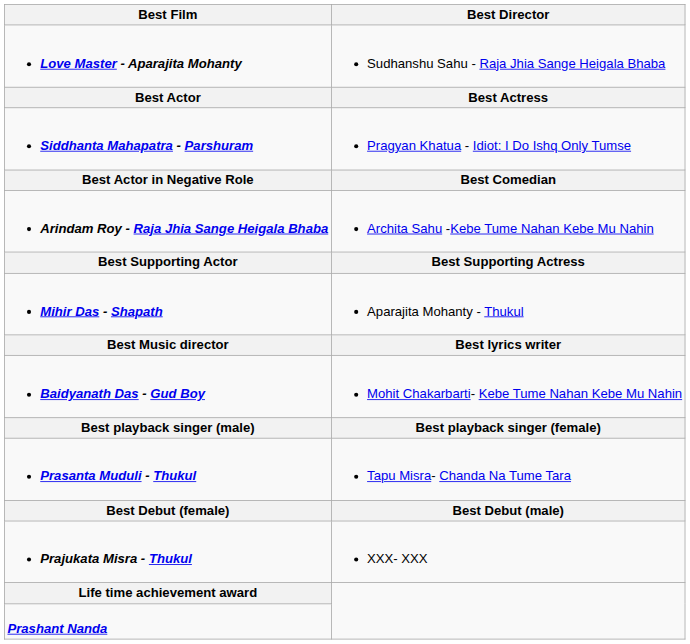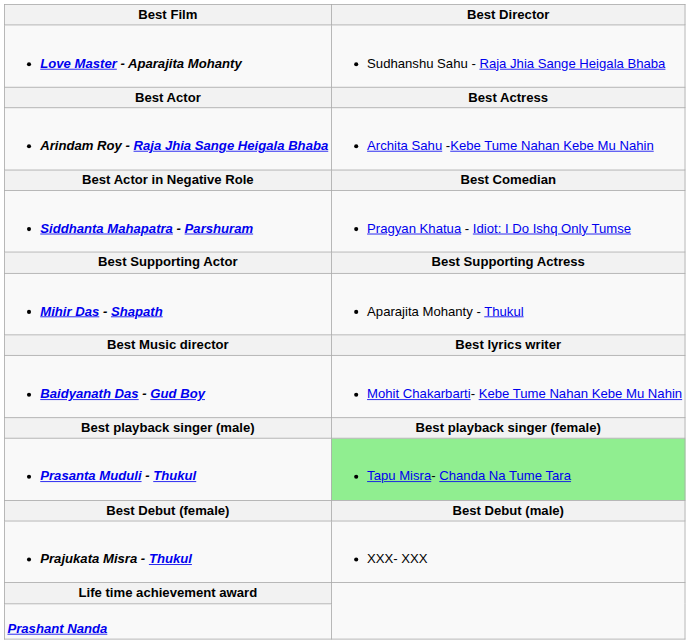rows swapped: Arindam Roy - Raja Jhia Sange Heigala Bhaba <-> Siddhanta Mahapatra - Parshuram
Prasanta Muduli - Thukul | Best Director: no background -> lightgreen background
